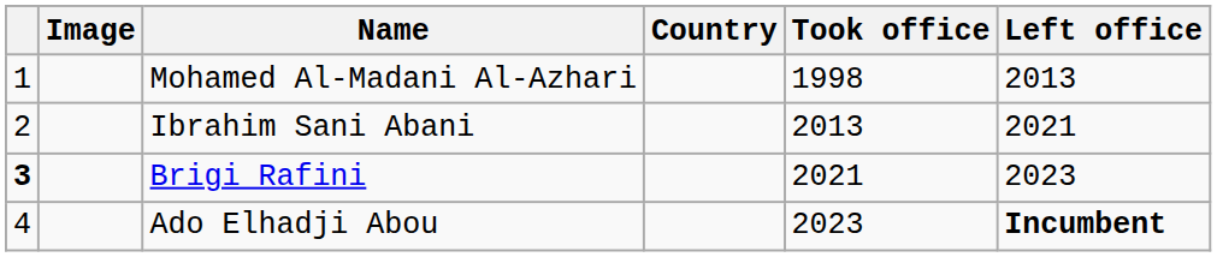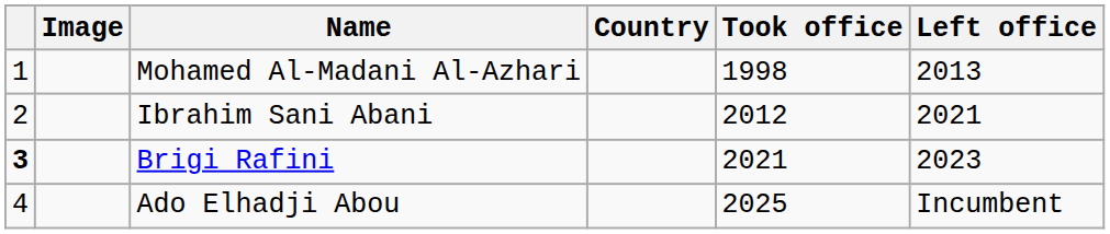Ibrahim Sani Abani | Took office: 2013 -> 2012
Ado Elhadji Abou | Took office: 2023 -> 2025
Ado Elhadji Abou | Left office: bold -> normal
